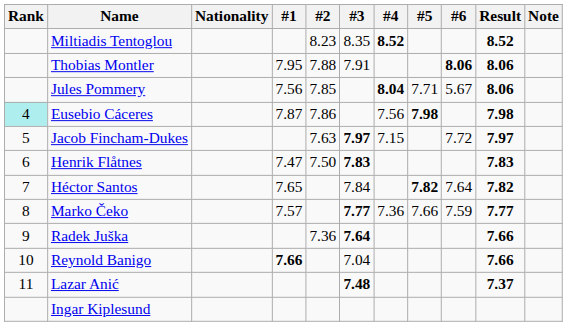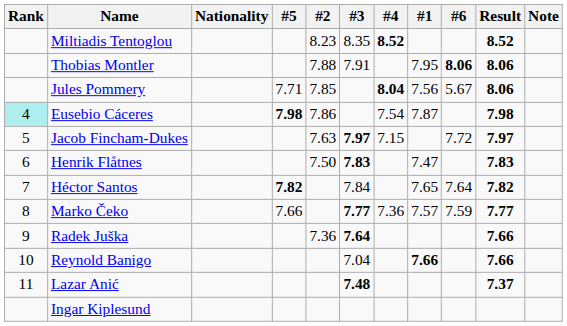columns swapped: #1 <-> #5
Eusebio Cáceres | #4: 7.56 -> 7.54
